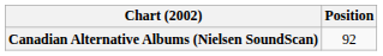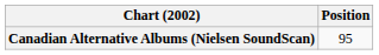Canadian Alternative Albums (Nielsen SoundScan) | Position: 92 -> 95
